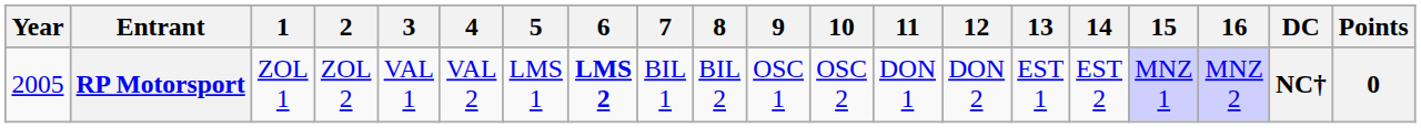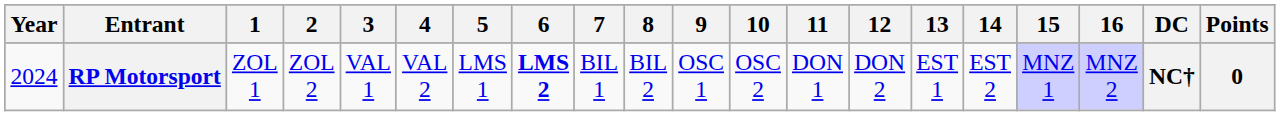RP Motorsport | Year: 2005 -> 2024
